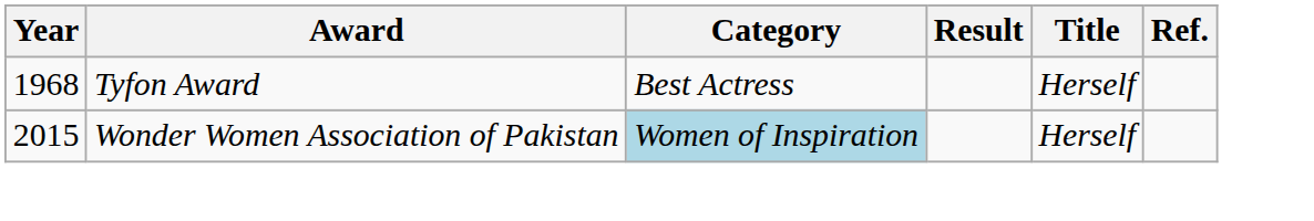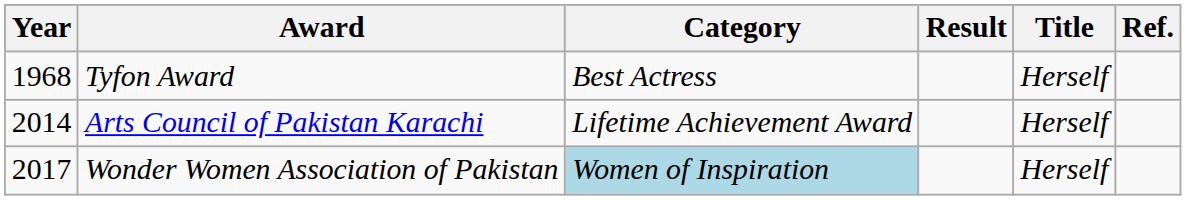+ row: 2014 | Arts Council of Pakistan Karachi | Lifetime Achievement Award | Herself
Wonder Women Association of Pakistan | Year: 2015 -> 2017
